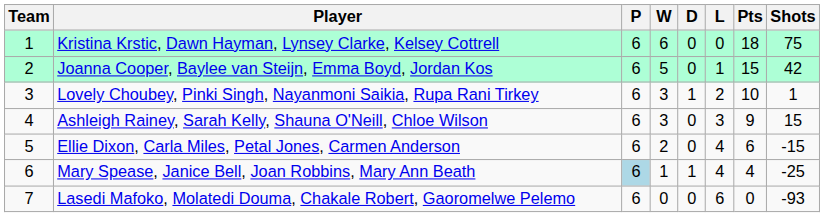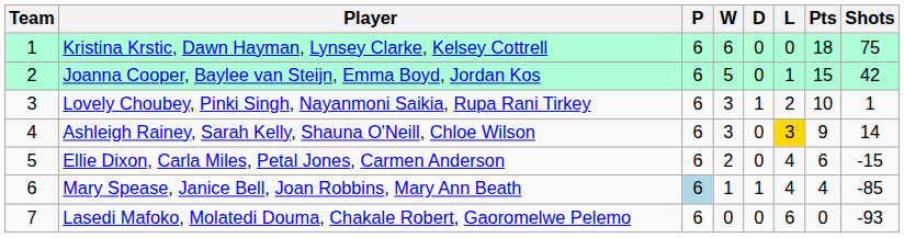Ashleigh Rainey, Sarah Kelly, Shauna O'Neill, Chloe Wilson | L: no background -> gold background
Ashleigh Rainey, Sarah Kelly, Shauna O'Neill, Chloe Wilson | Shots: 15 -> 14
Mary Spease, Janice Bell, Joan Robbins, Mary Ann Beath | Shots: -25 -> -85
